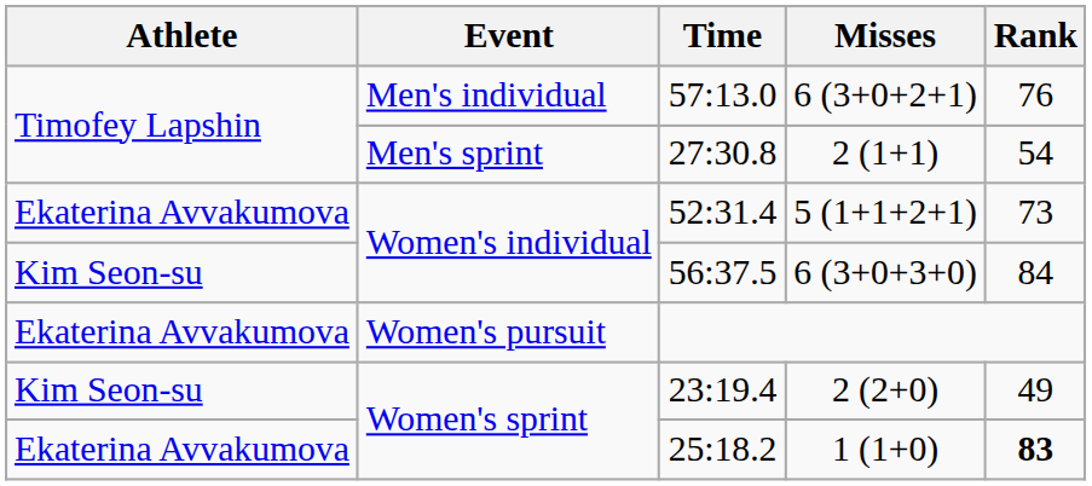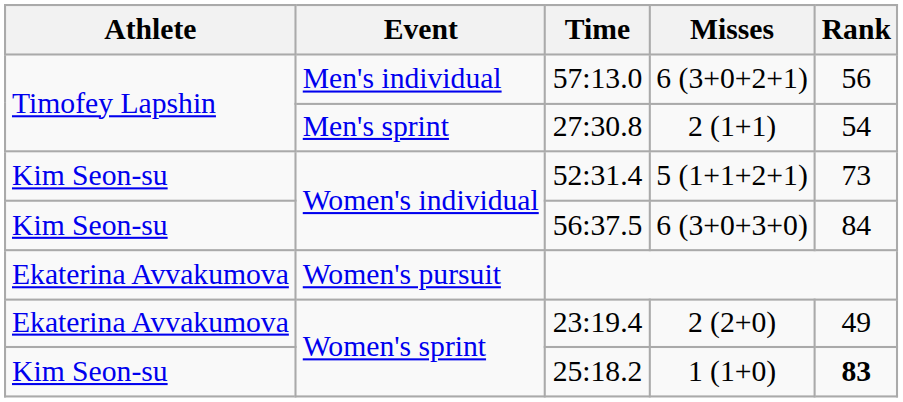57:13.0 | Rank: 76 -> 56
52:31.4 | Athlete: Ekaterina Avvakumova -> Kim Seon-su
23:19.4 | Athlete: Kim Seon-su -> Ekaterina Avvakumova
25:18.2 | Athlete: Ekaterina Avvakumova -> Kim Seon-su
